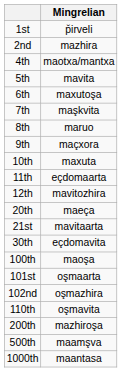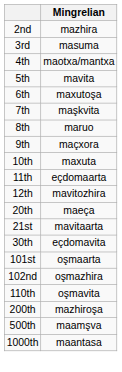- row: 1st | p̌irveli
+ row: 3rd | masuma
- row: 100th | maoşa
